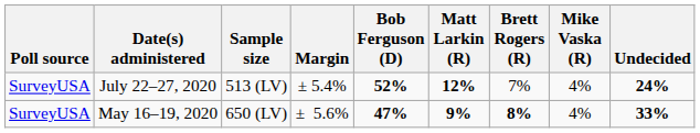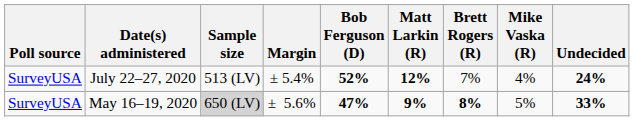May 16–19, 2020 | Sample size: no background -> lightgrey background
May 16–19, 2020 | Mike Vaska (R): 4% -> 5%
